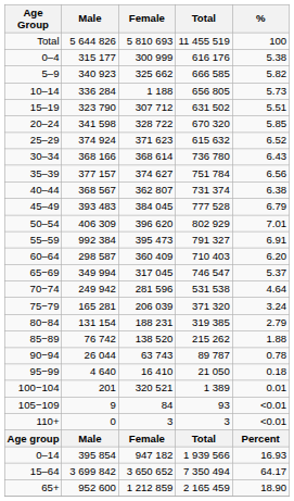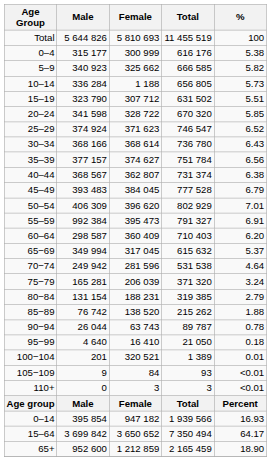25–29 | Total: 615 632 -> 746 547
65−69 | Total: 746 547 -> 615 632
